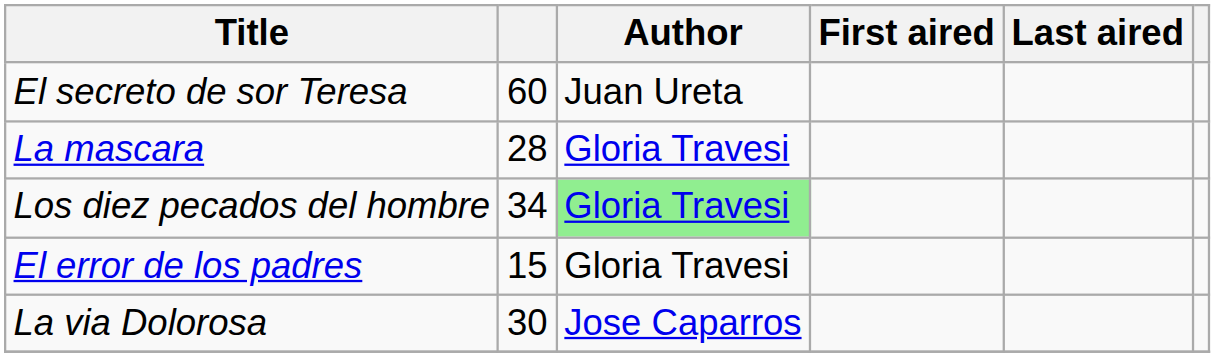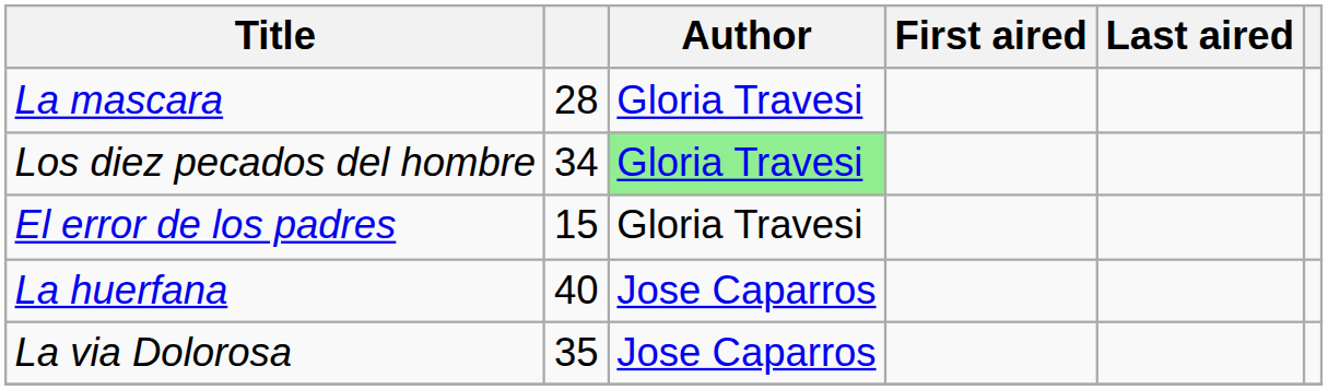- row: El secreto de sor Teresa | 60 | Juan Ureta
+ row: La huerfana | 40 | Jose Caparros
La via Dolorosa | column 2: 30 -> 35
